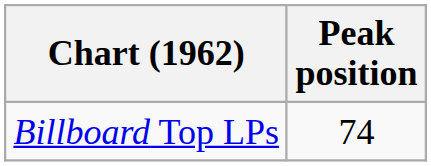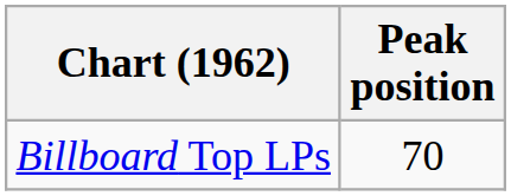Billboard Top LPs | Peak position: 74 -> 70
